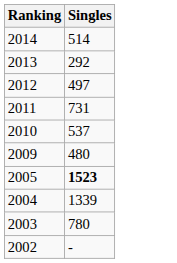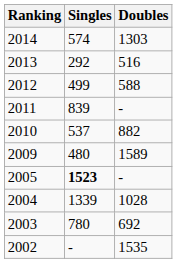+ column: Doubles | 1303 | 516 | 588 | - | 882 | 1589 | - | 1028 | 692 | 1535
2014 | Singles: 514 -> 574
2012 | Singles: 497 -> 499
2011 | Singles: 731 -> 839
